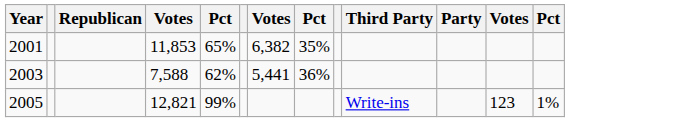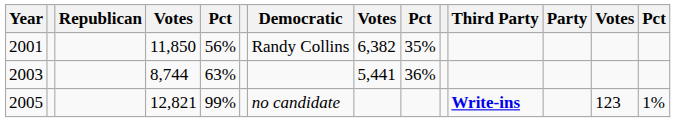+ column: Democratic | Randy Collins | no candidate
2001 | column 4: 11,853 -> 11,850
2001 | column 5: 65% -> 56%
2003 | column 4: 7,588 -> 8,744
2003 | column 5: 62% -> 63%
2005 | Third Party: normal -> bold
